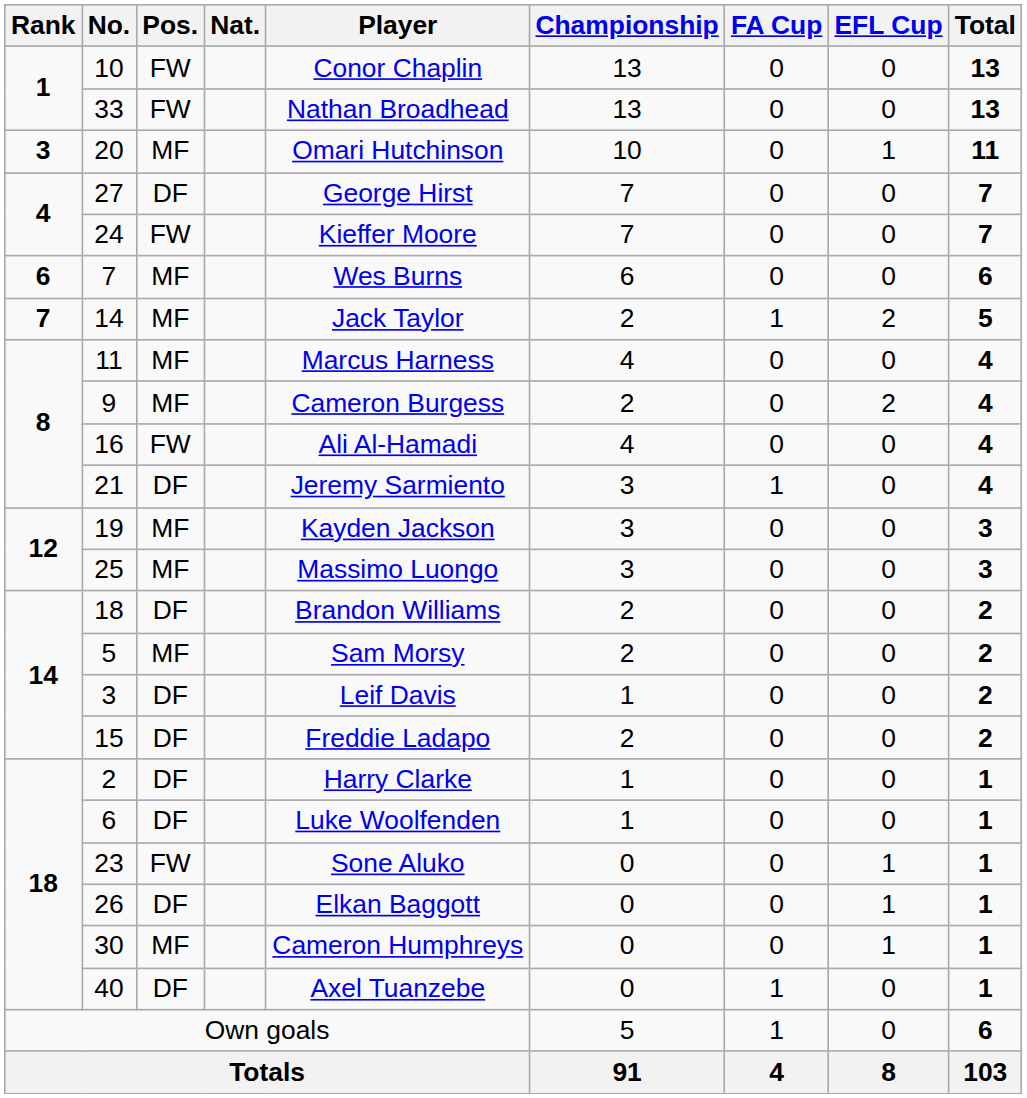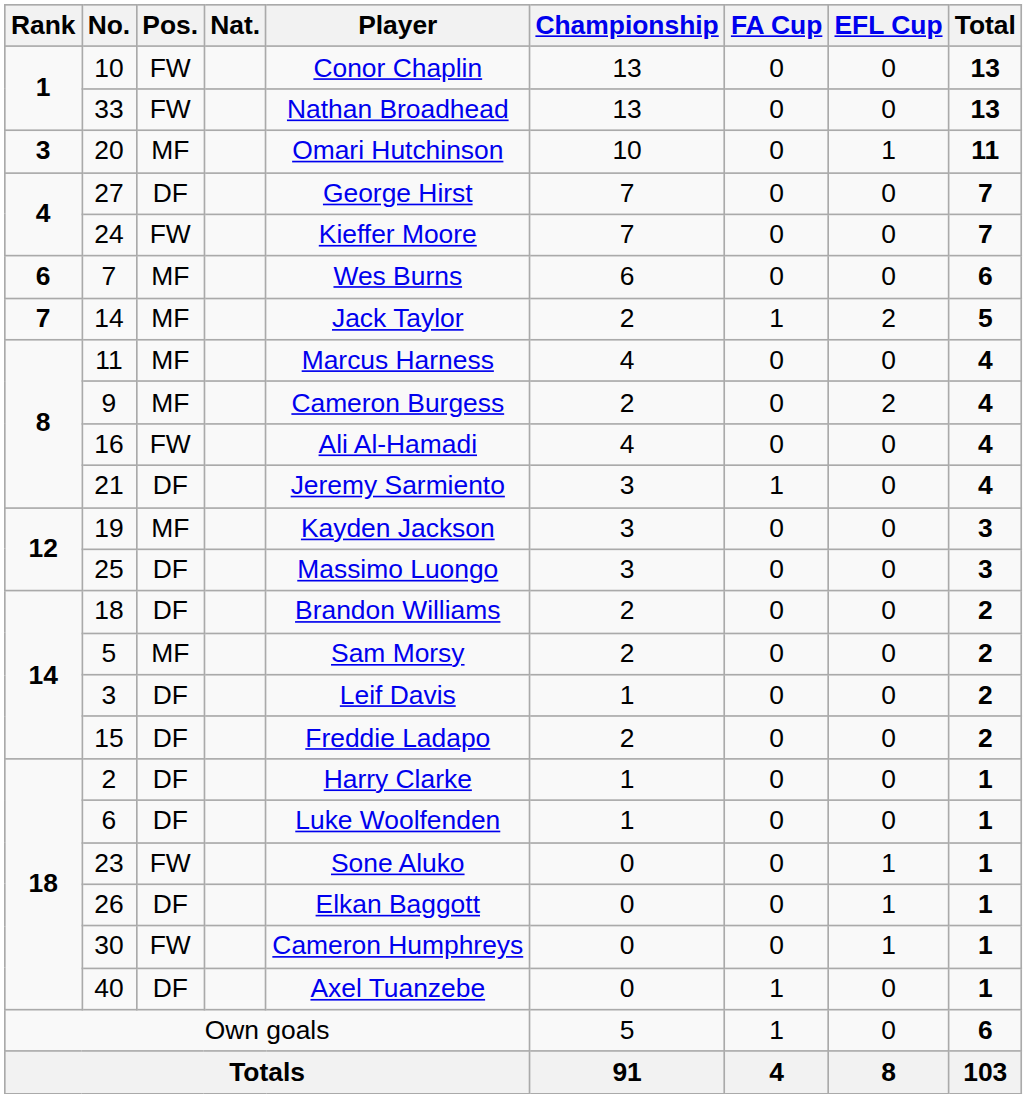25 | Pos.: MF -> DF
30 | Pos.: MF -> FW
